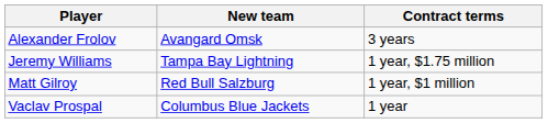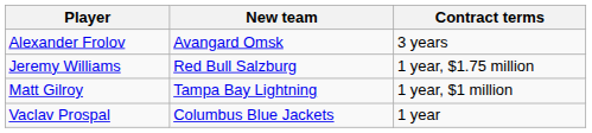Jeremy Williams | New team: Tampa Bay Lightning -> Red Bull Salzburg
Matt Gilroy | New team: Red Bull Salzburg -> Tampa Bay Lightning
